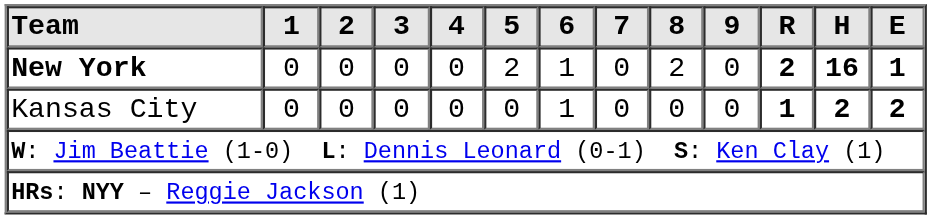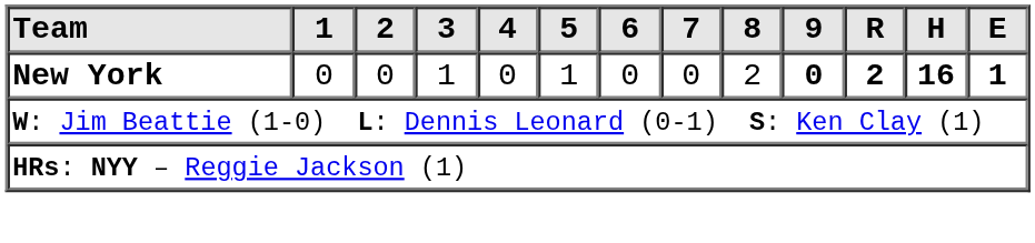New York | 3: 0 -> 1
New York | 5: 2 -> 1
New York | 6: 1 -> 0
New York | 9: normal -> bold
- row: Kansas City | 0 | 0 | 0 | 0 | 0 | 1 | 0 | 0 | 0 | 1 | 2 | 2
